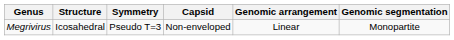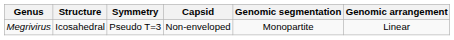columns swapped: Genomic arrangement <-> Genomic segmentation
